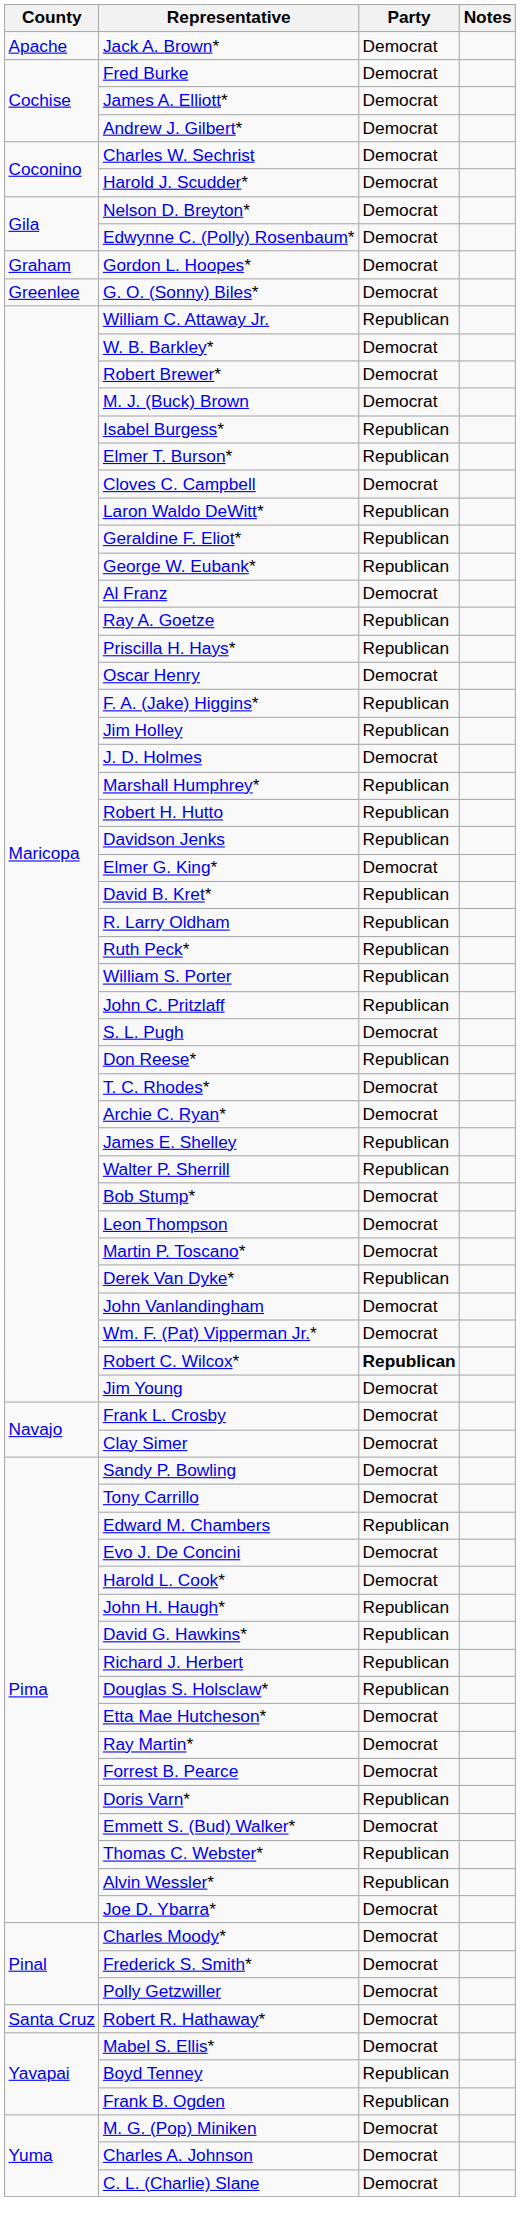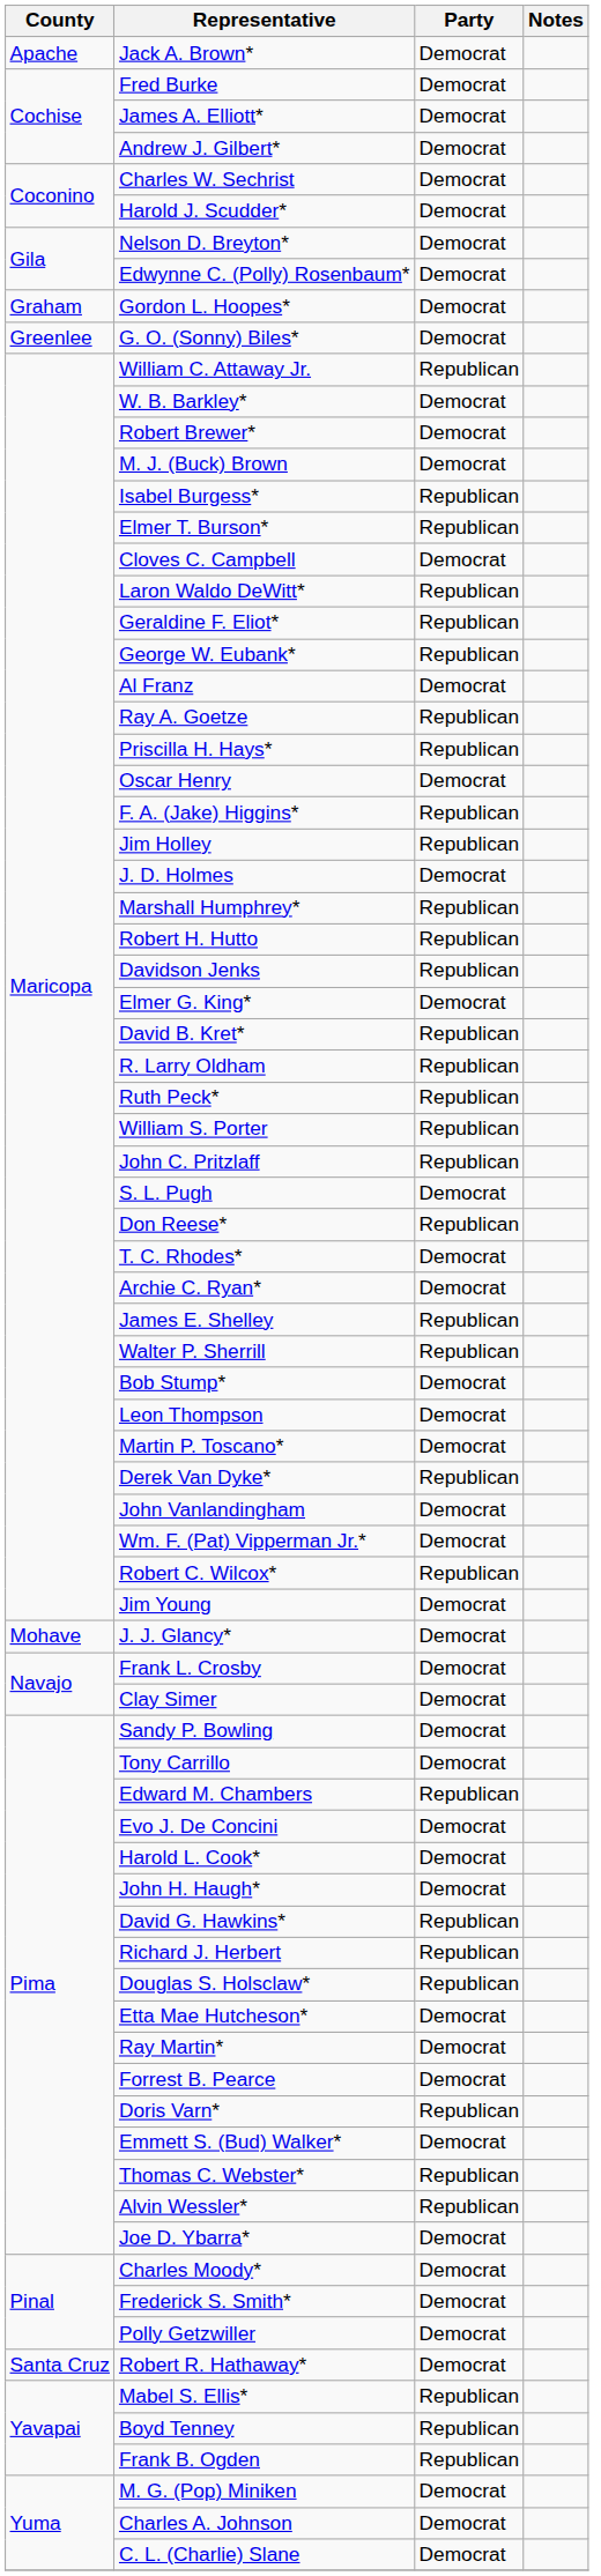Robert C. Wilcox* | Party: bold -> normal
+ row: Mohave | J. J. Glancy* | Democrat
John H. Haugh* | Party: Republican -> Democrat
Mabel S. Ellis* | Party: Democrat -> Republican
